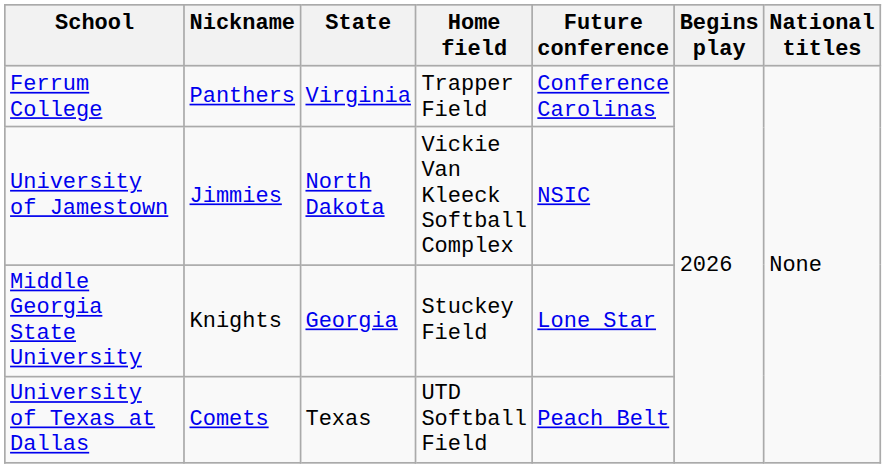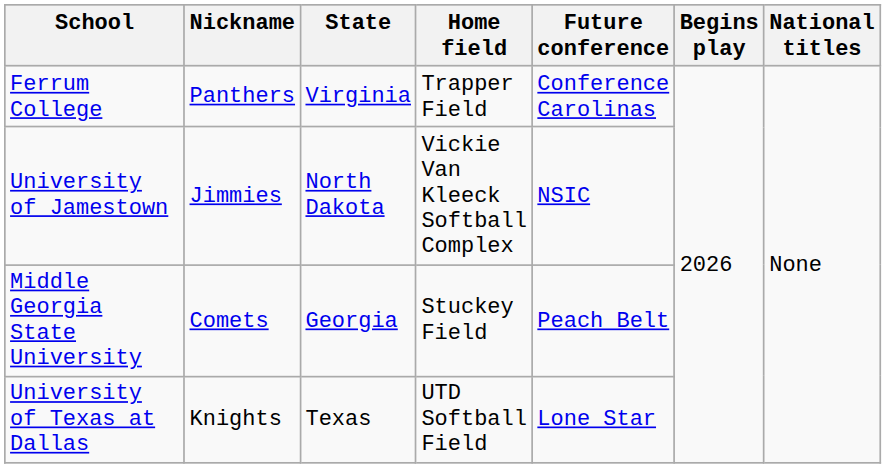Middle Georgia State University | Nickname: Knights -> Comets
Middle Georgia State University | Future conference: Lone Star -> Peach Belt
University of Texas at Dallas | Nickname: Comets -> Knights
University of Texas at Dallas | Future conference: Peach Belt -> Lone Star
